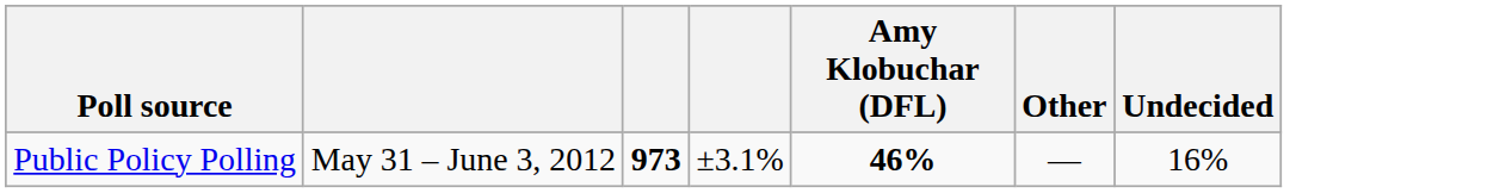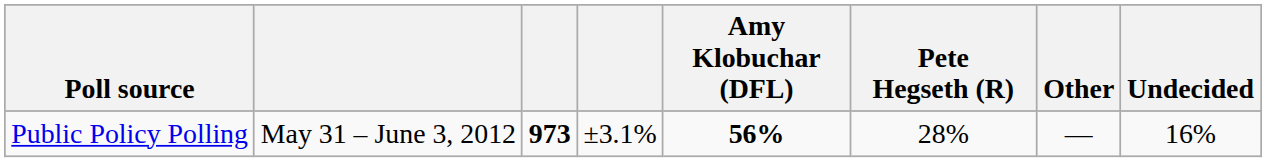+ column: Pete Hegseth (R) | 28%
Public Policy Polling | Amy Klobuchar (DFL): 46% -> 56%
